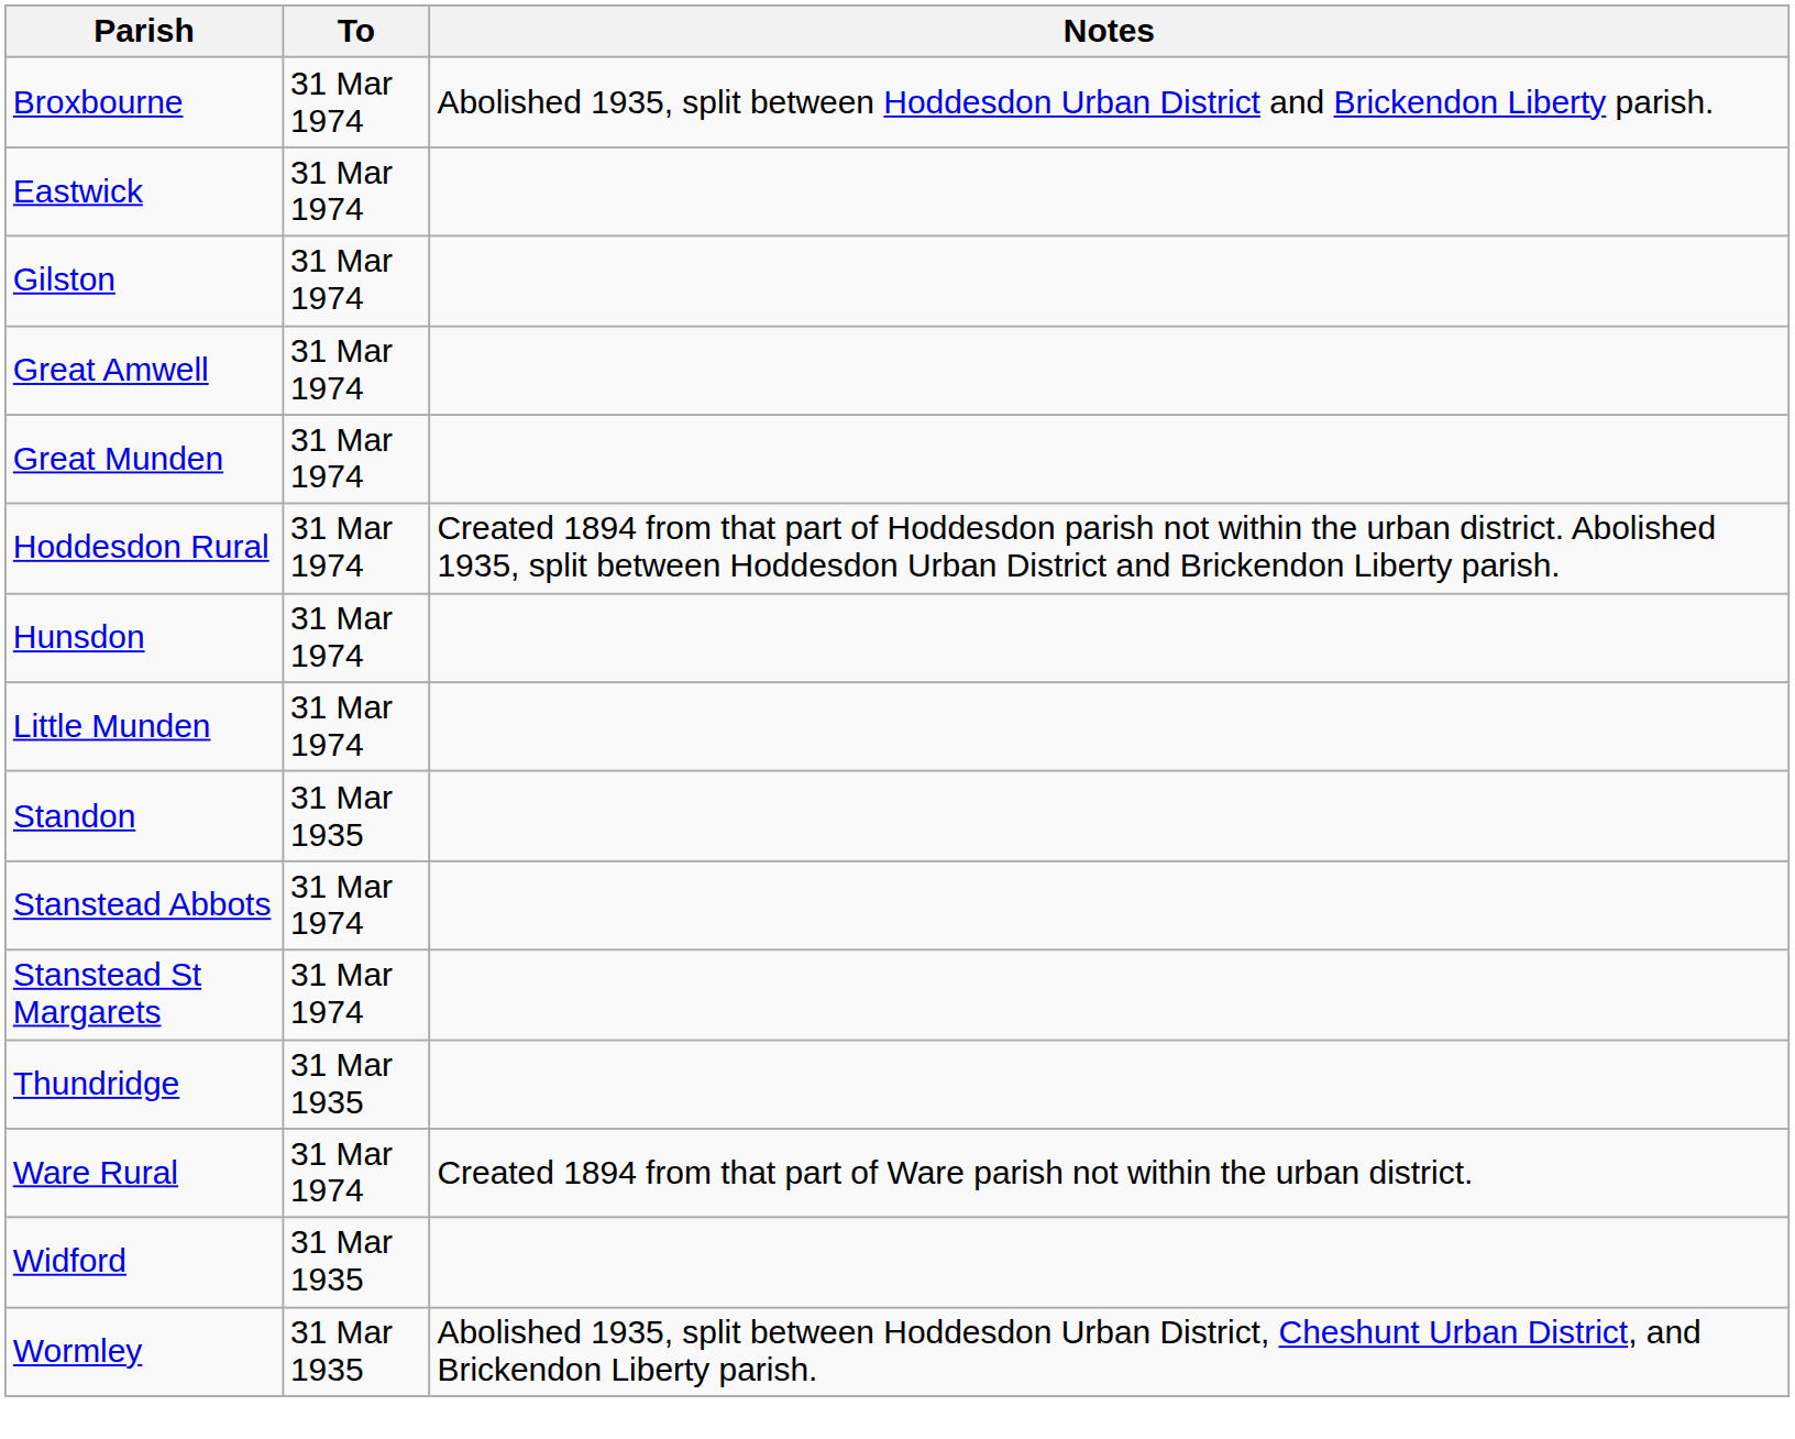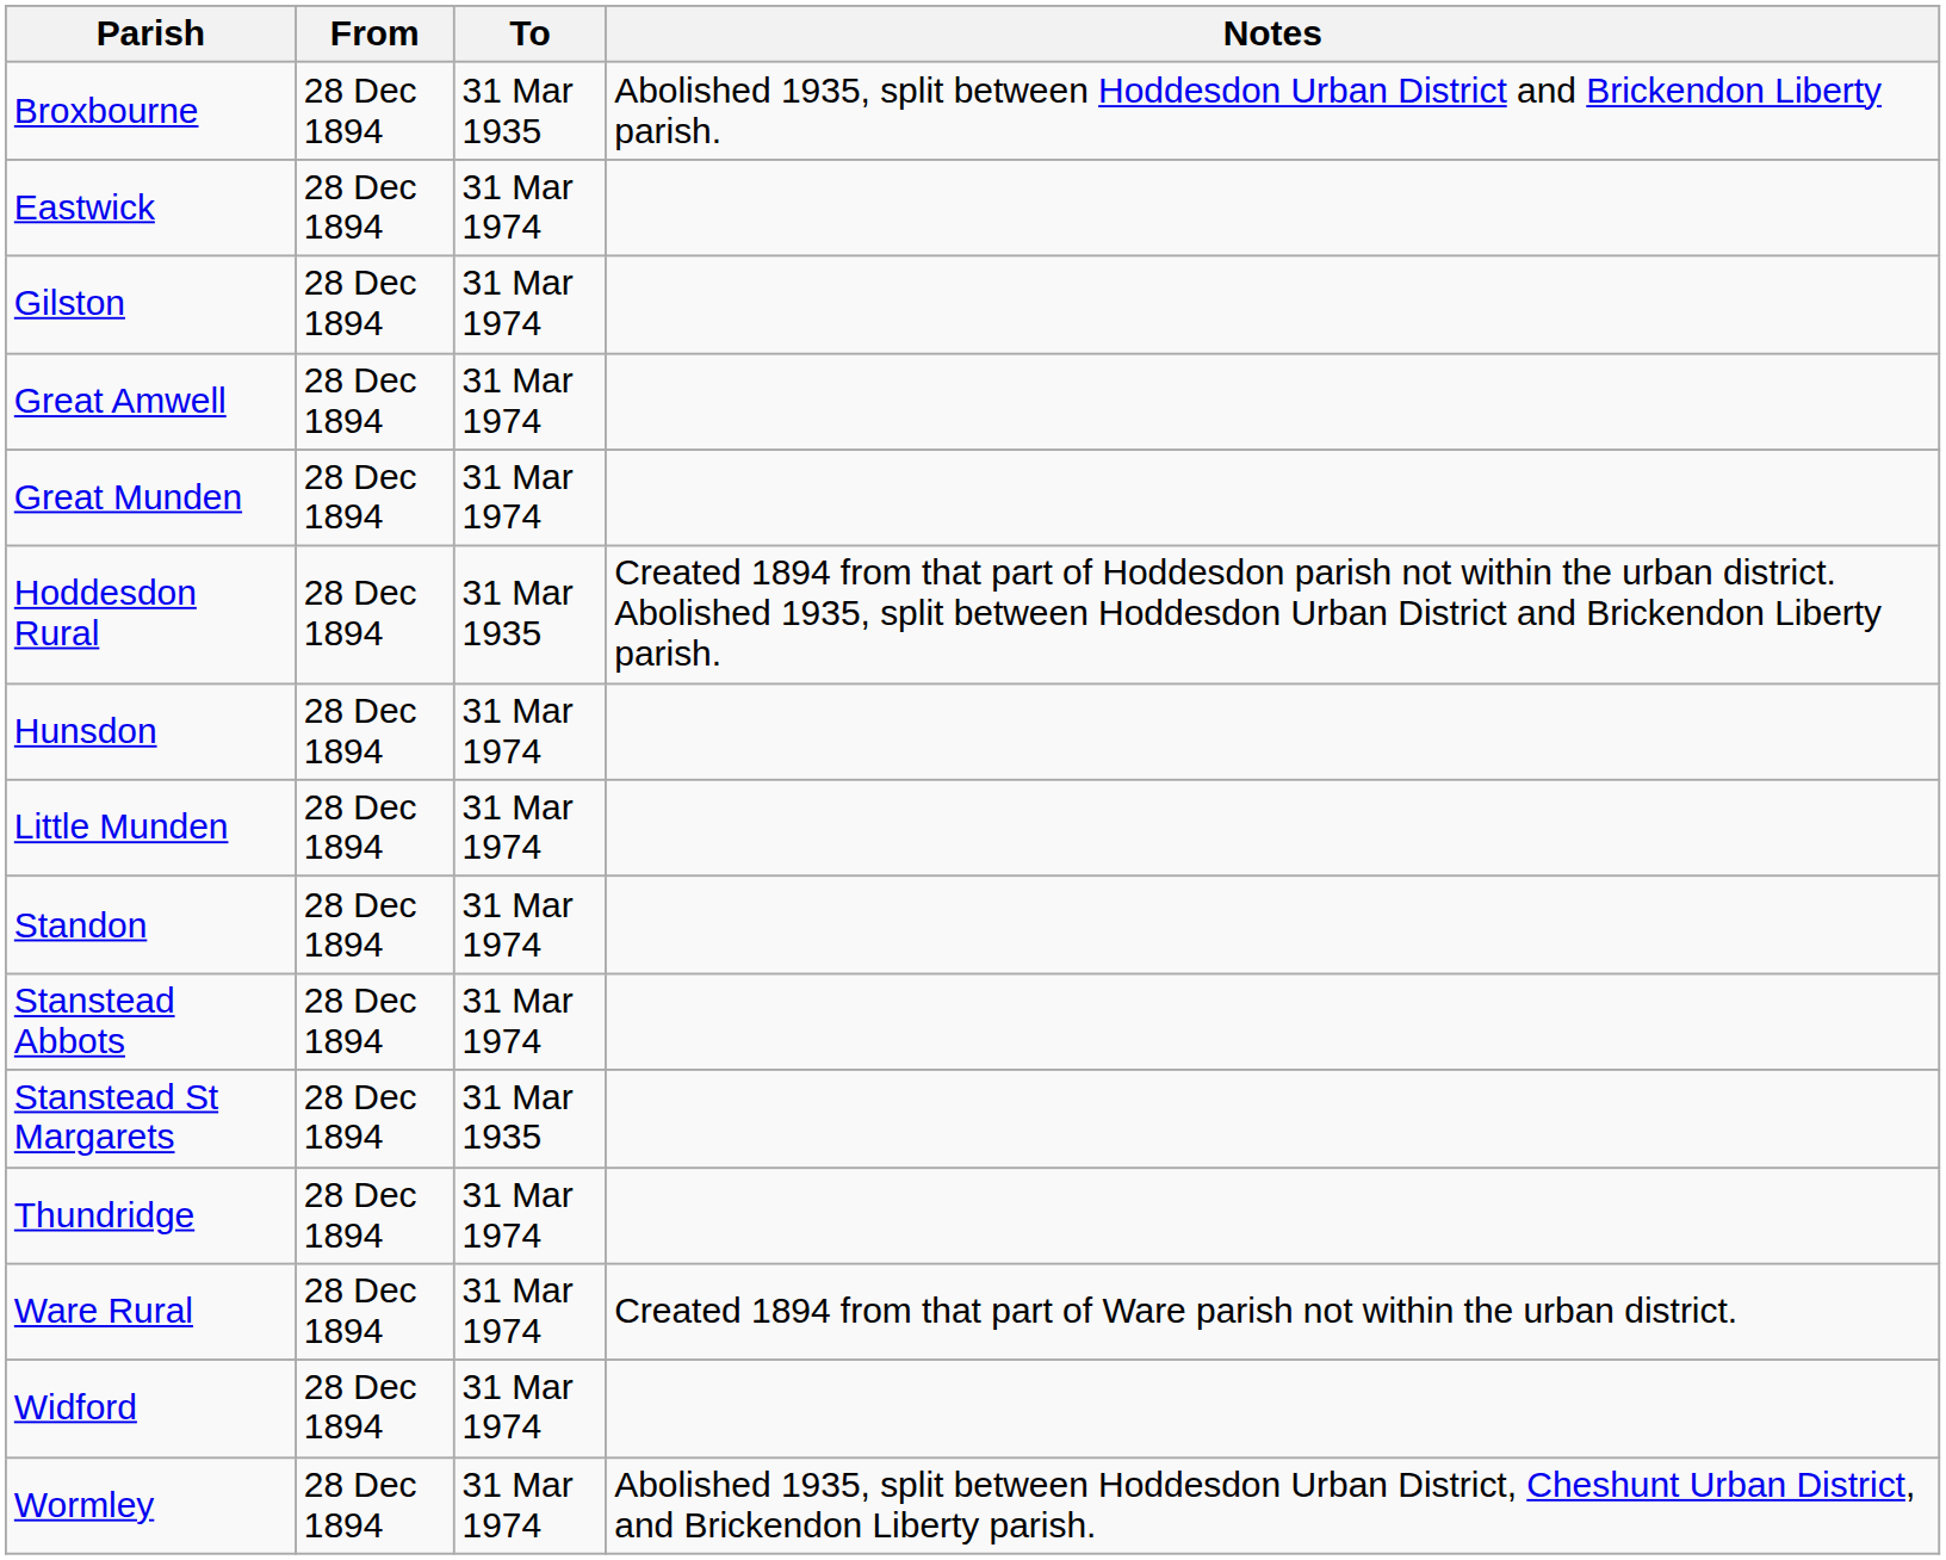+ column: From | 28 Dec 1894 | 28 Dec 1894 | 28 Dec 1894 | 28 Dec 1894 | 28 Dec 1894 | 28 Dec 1894 | 28 Dec 1894 | 28 Dec 1894 | 28 Dec 1894 | 28 Dec 1894 | 28 Dec 1894 | 28 Dec 1894 | 28 Dec 1894 | 28 Dec 1894 | 28 Dec 1894
Broxbourne | To: 31 Mar 1974 -> 31 Mar 1935
Hoddesdon Rural | To: 31 Mar 1974 -> 31 Mar 1935
Standon | To: 31 Mar 1935 -> 31 Mar 1974
Stanstead St Margarets | To: 31 Mar 1974 -> 31 Mar 1935
Thundridge | To: 31 Mar 1935 -> 31 Mar 1974
Widford | To: 31 Mar 1935 -> 31 Mar 1974
Wormley | To: 31 Mar 1935 -> 31 Mar 1974
